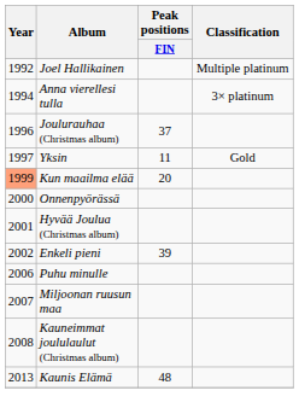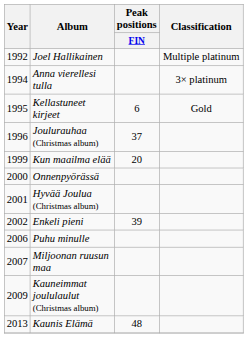+ row: 1995 | Kellastuneet kirjeet | 6 | Gold
- row: 1997 | Yksin | 11 | Gold
Kun maailma elää | Year: lightsalmon background -> no background
Kauneimmat joululaulut (Christmas album) | Year: 2008 -> 2009
